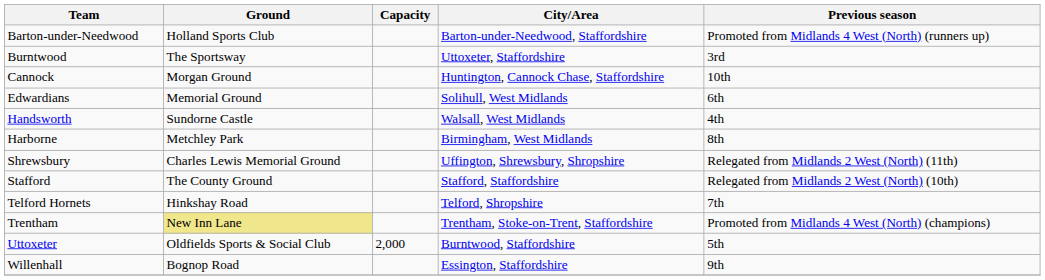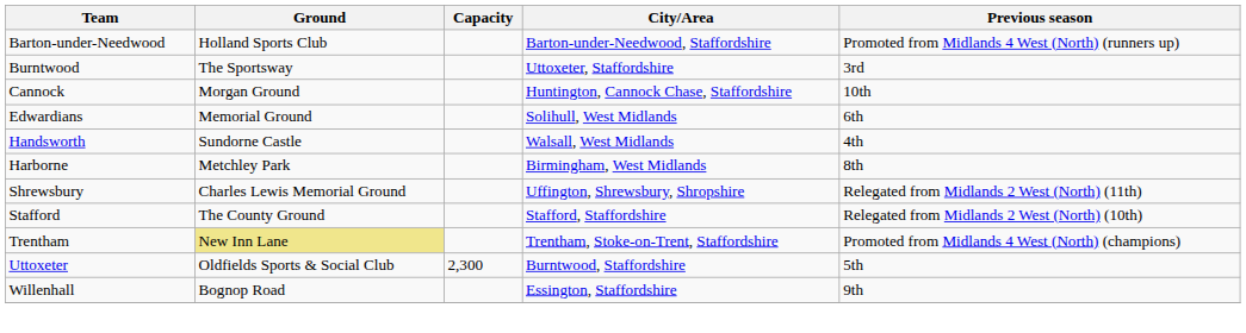- row: Telford Hornets | Hinkshay Road | Telford, Shropshire | 7th
Uttoxeter | Capacity: 2,000 -> 2,300
